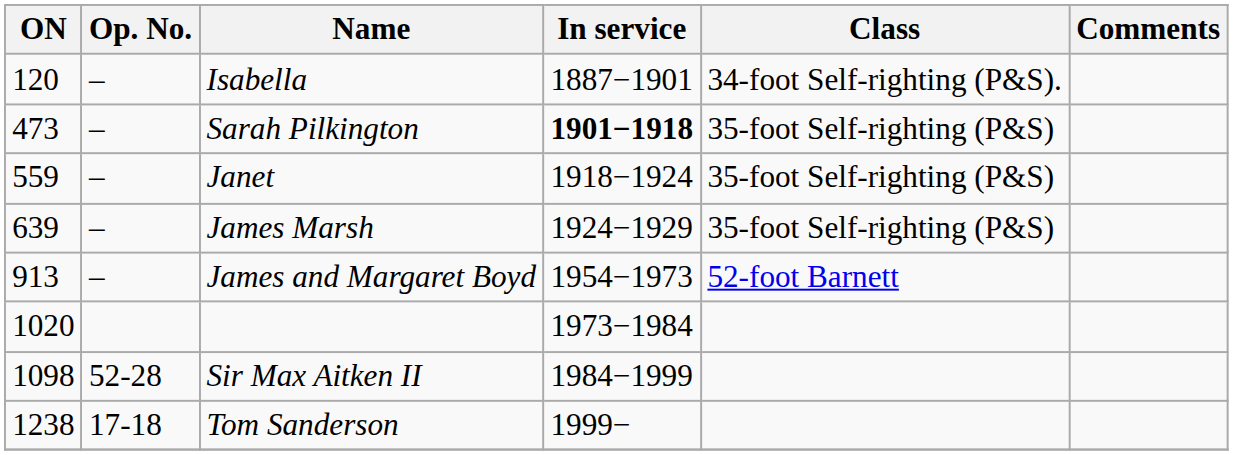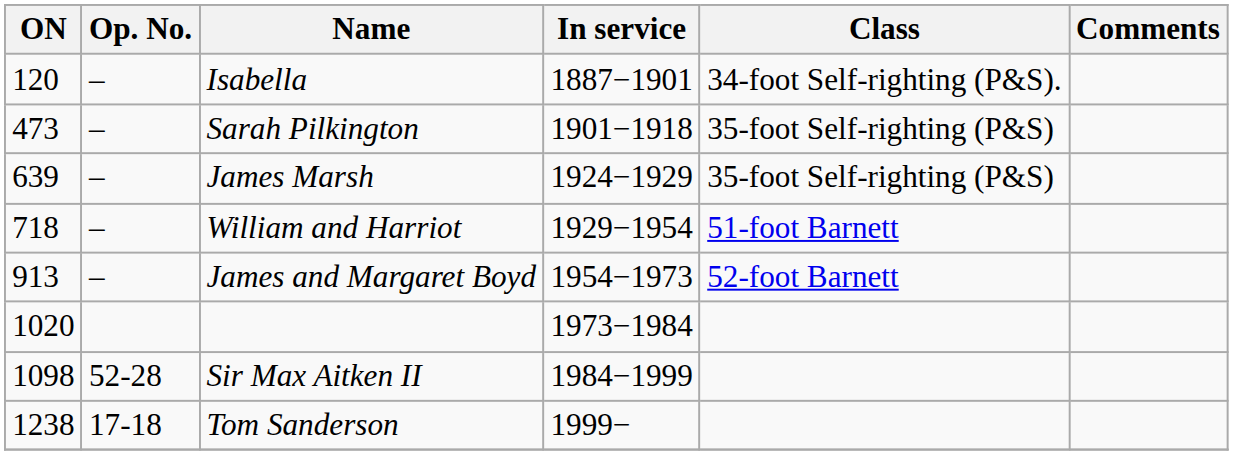Sarah Pilkington | In service: bold -> normal
- row: 559 | – | Janet | 1918−1924 | 35-foot Self-righting (P&S)
+ row: 718 | – | William and Harriot | 1929−1954 | 51-foot Barnett
